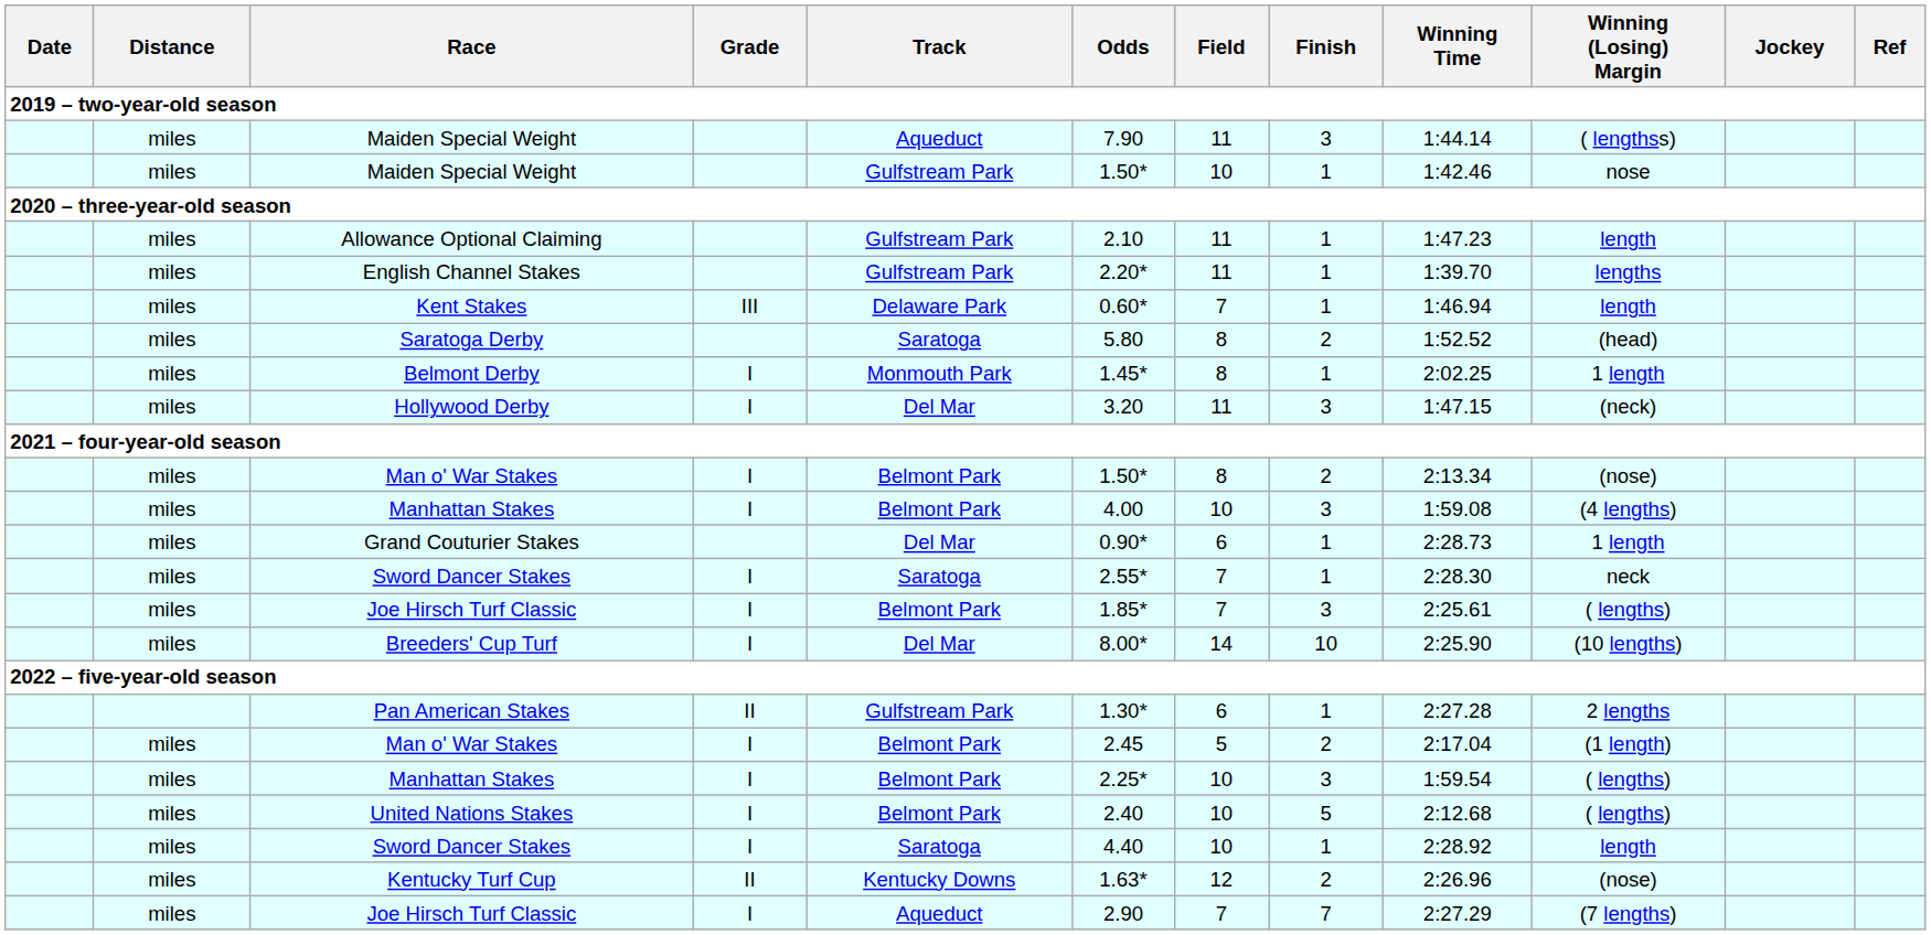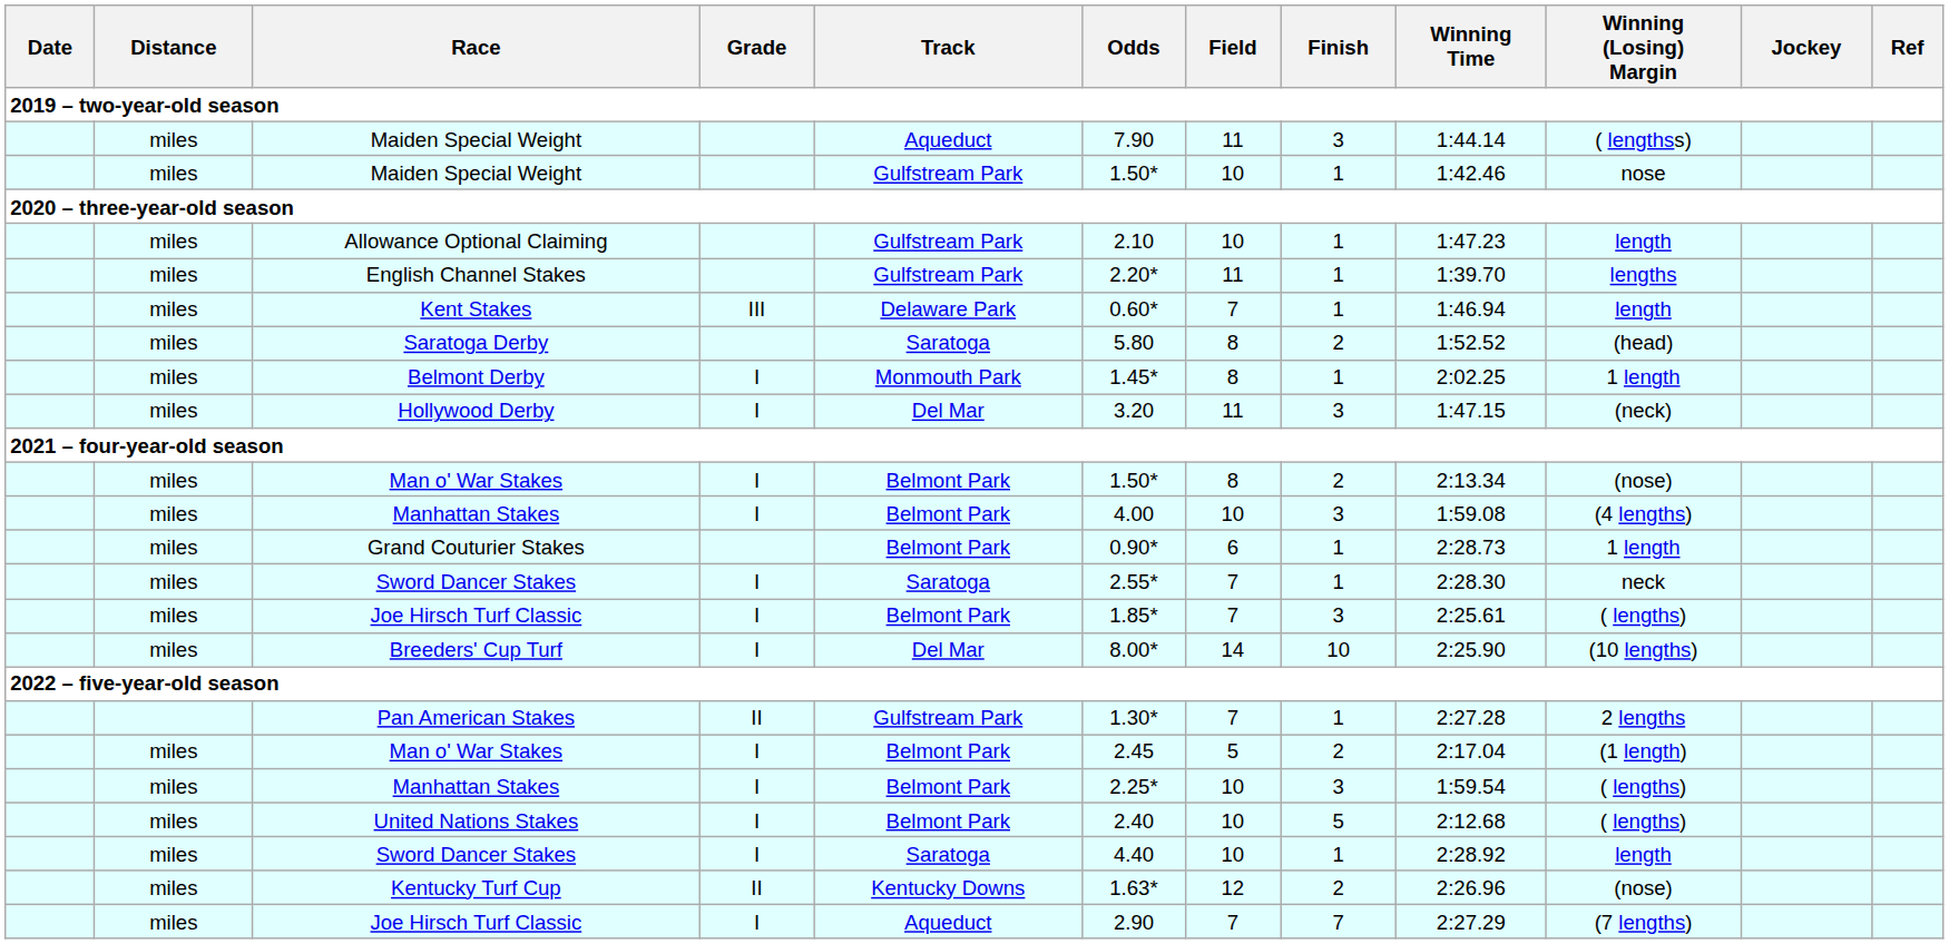Allowance Optional Claiming | Field: 11 -> 10
Grand Couturier Stakes | Track: Del Mar -> Belmont Park
Pan American Stakes | Field: 6 -> 7
